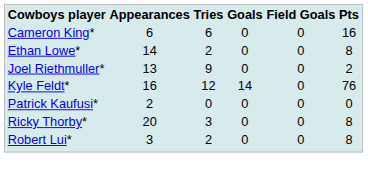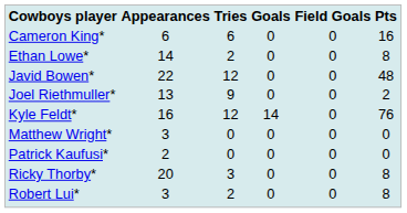+ row: Javid Bowen* | 22 | 12 | 0 | 0 | 48
+ row: Matthew Wright* | 3 | 0 | 0 | 0 | 0
